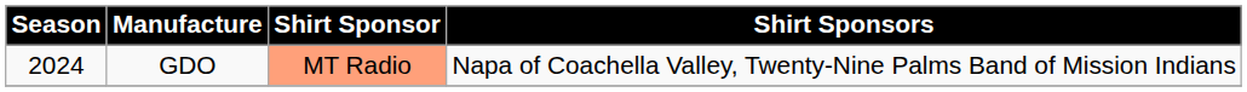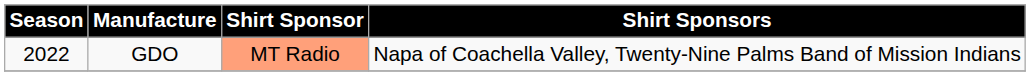GDO | Season: 2024 -> 2022
